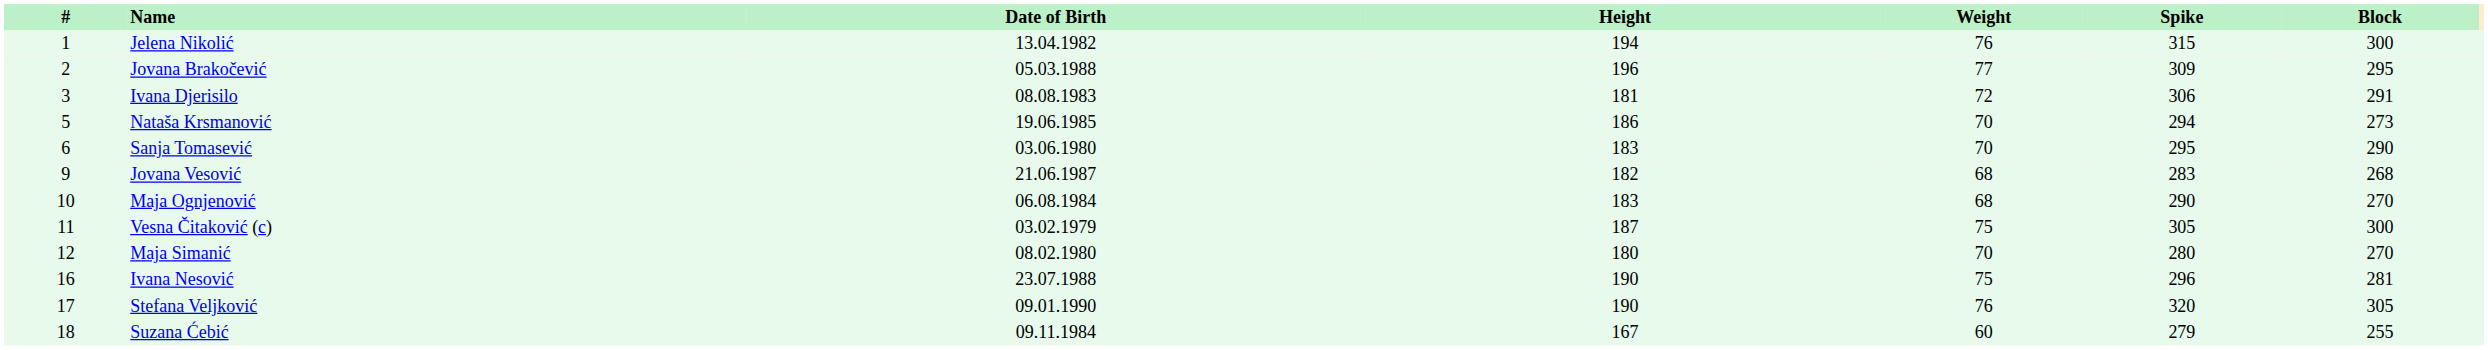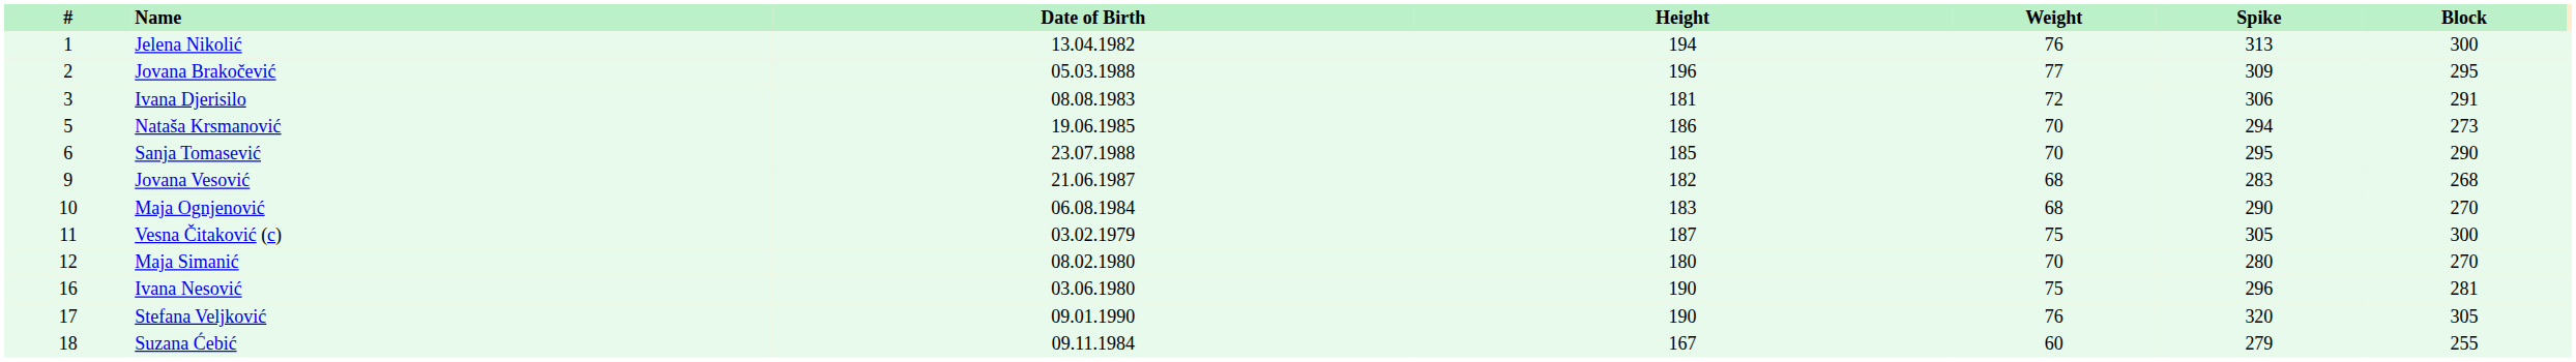Jelena Nikolić | Spike: 315 -> 313
Sanja Tomasević | Date of Birth: 03.06.1980 -> 23.07.1988
Sanja Tomasević | Height: 183 -> 185
Ivana Nesović | Date of Birth: 23.07.1988 -> 03.06.1980
